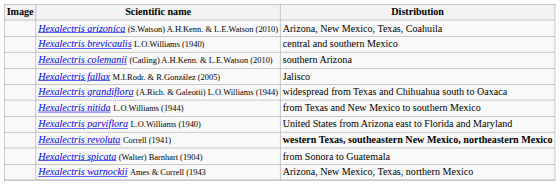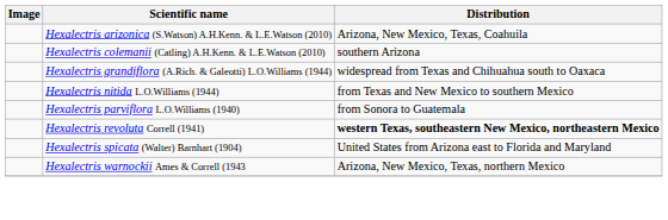- row: Hexalectris brevicaulis L.O.Williams (1940) | central and southern Mexico
- row: Hexalectris fallax M.I.Rodr. & R.González (2005) | Jalisco
Hexalectris parviflora L.O.Williams (1940) | Distribution: United States from Arizona east to Florida and Maryland -> from Sonora to Guatemala
Hexalectris spicata (Walter) Barnhart (1904) | Distribution: from Sonora to Guatemala -> United States from Arizona east to Florida and Maryland
